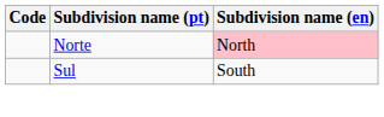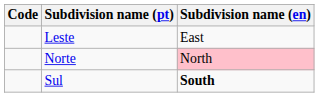+ row: Leste | East
Sul | Subdivision name (en): normal -> bold
